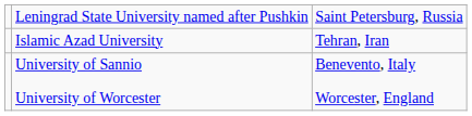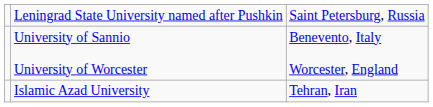rows swapped: Islamic Azad University <-> University of Sannio University of Worcester
